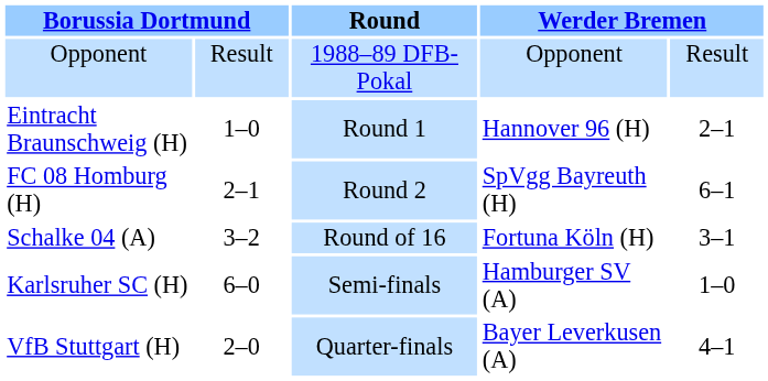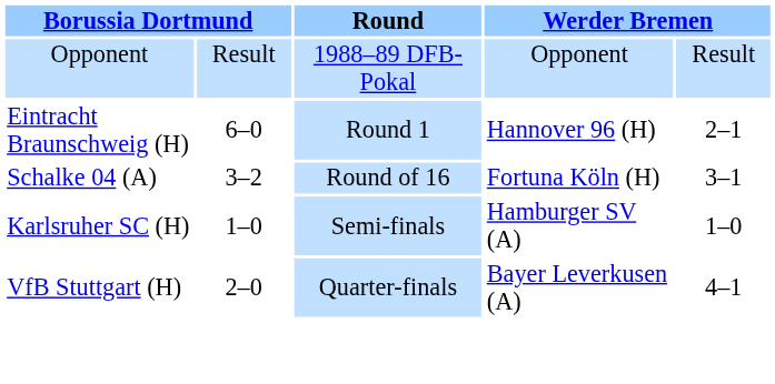Eintracht Braunschweig (H) | column 2: 1–0 -> 6–0
- row: FC 08 Homburg (H) | 2–1 | Round 2 | SpVgg Bayreuth (H) | 6–1
Karlsruher SC (H) | column 2: 6–0 -> 1–0
